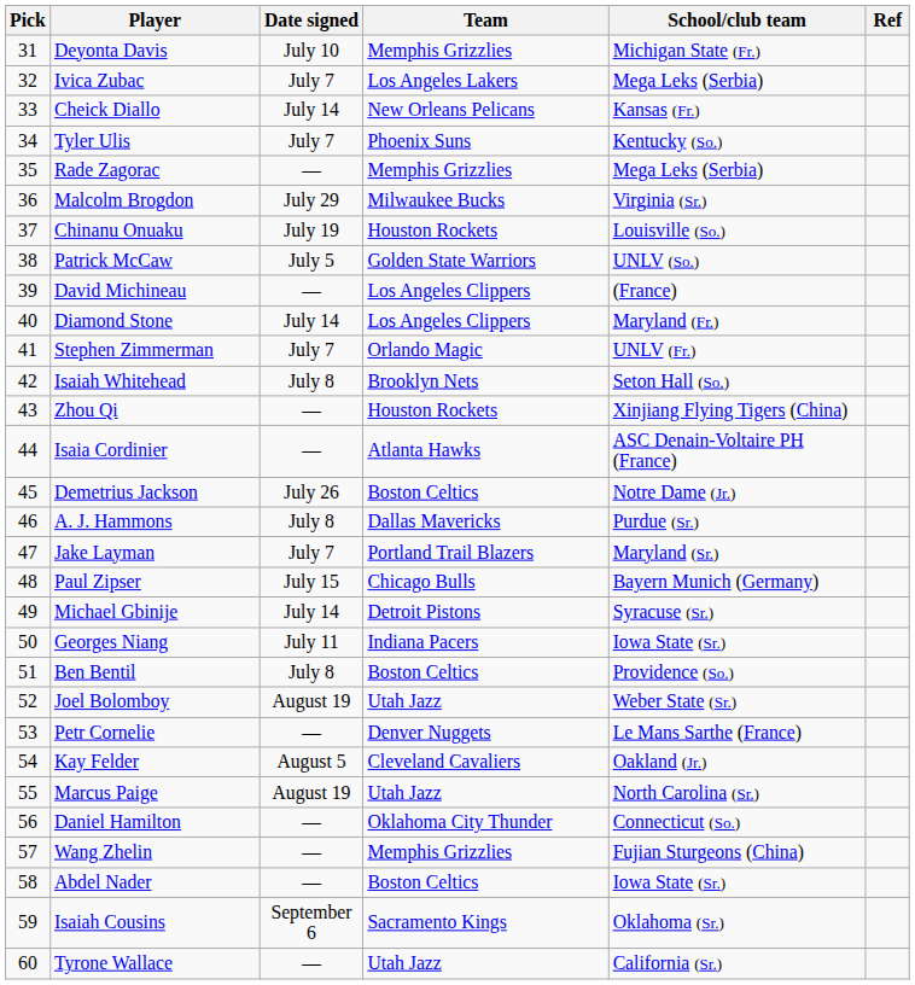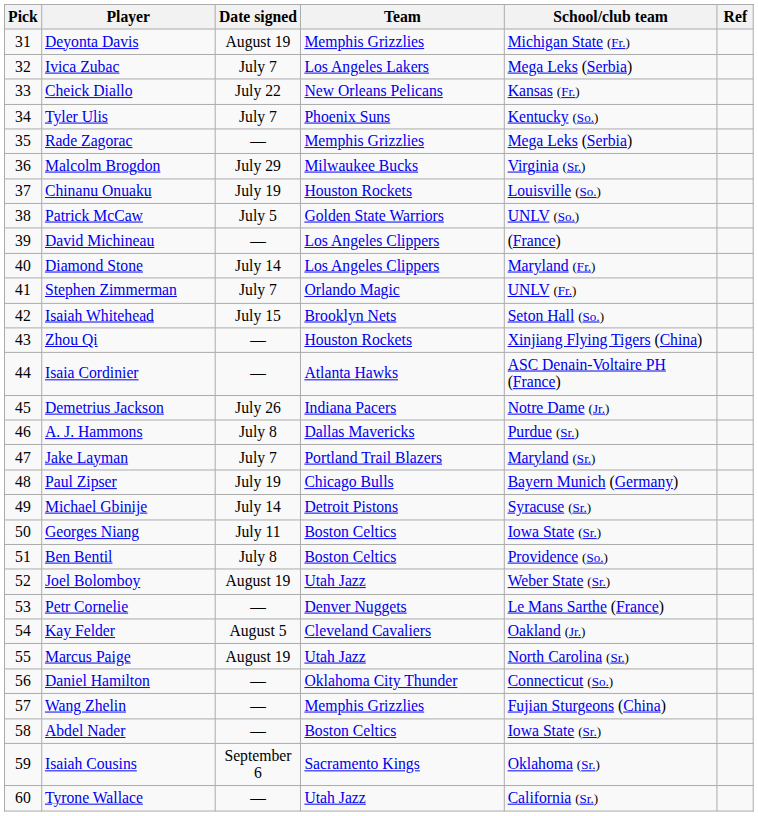Deyonta Davis | Date signed: July 10 -> August 19
Cheick Diallo | Date signed: July 14 -> July 22
Isaiah Whitehead | Date signed: July 8 -> July 15
Demetrius Jackson | Team: Boston Celtics -> Indiana Pacers
Paul Zipser | Date signed: July 15 -> July 19
Georges Niang | Team: Indiana Pacers -> Boston Celtics
